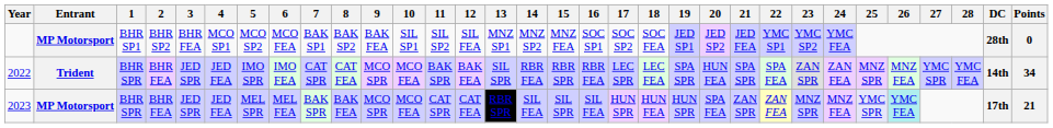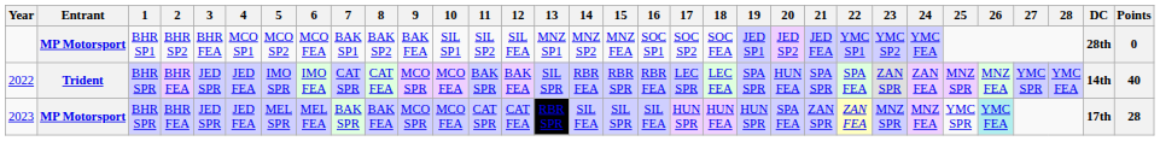2022 | Points: 34 -> 40
2023 | 25: lavender background -> no background
2023 | Points: 21 -> 28
